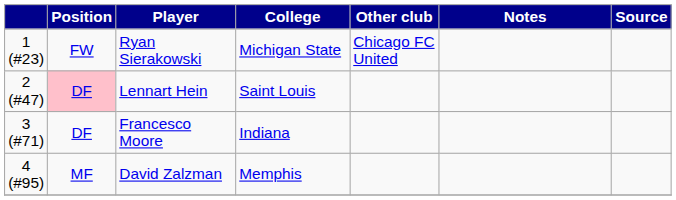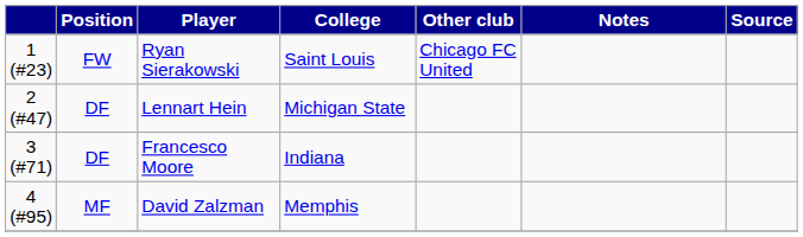Ryan Sierakowski | College: Michigan State -> Saint Louis
Lennart Hein | Position: pink background -> no background
Lennart Hein | College: Saint Louis -> Michigan State
